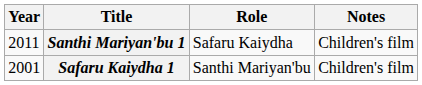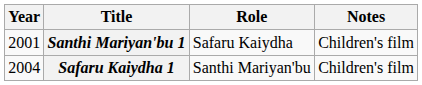Santhi Mariyan'bu 1 | Year: 2011 -> 2001
Safaru Kaiydha 1 | Year: 2001 -> 2004
